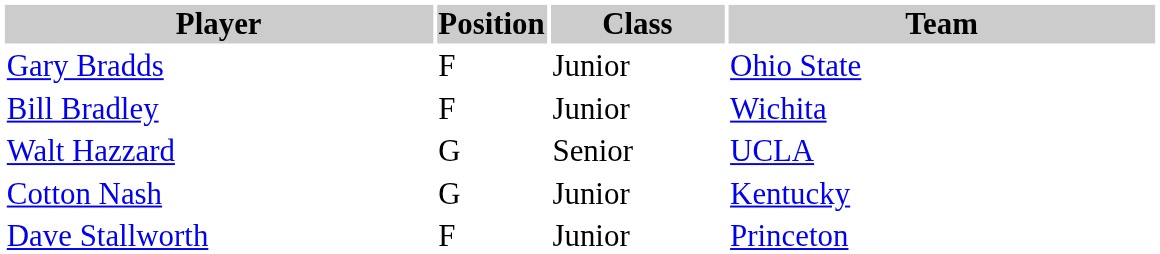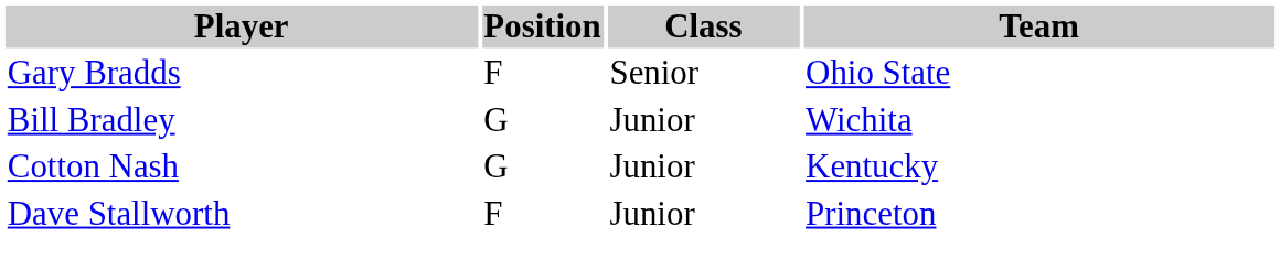Gary Bradds | Class: Junior -> Senior
Bill Bradley | Position: F -> G
- row: Walt Hazzard | G | Senior | UCLA
